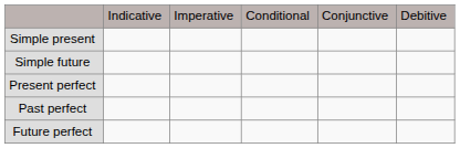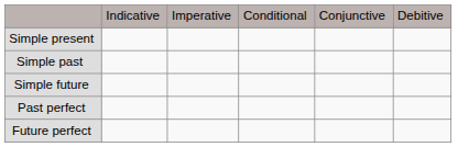+ row: Simple past
- row: Present perfect
